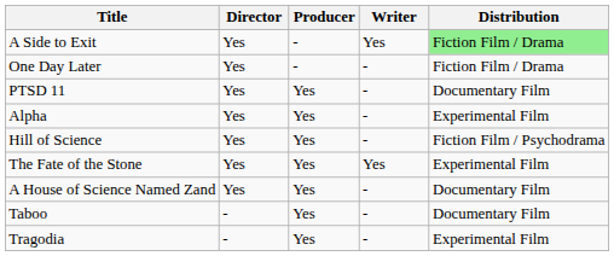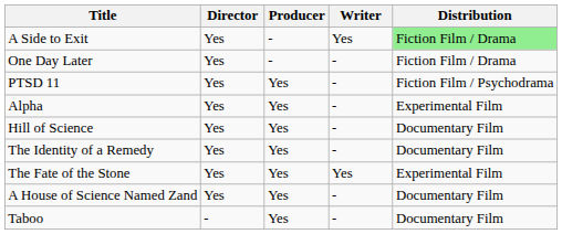PTSD 11 | Distribution: Documentary Film -> Fiction Film / Psychodrama
Hill of Science | Distribution: Fiction Film / Psychodrama -> Documentary Film
+ row: The Identity of a Remedy | Yes | Yes | - | Documentary Film
- row: Tragodia | - | Yes | - | Experimental Film
